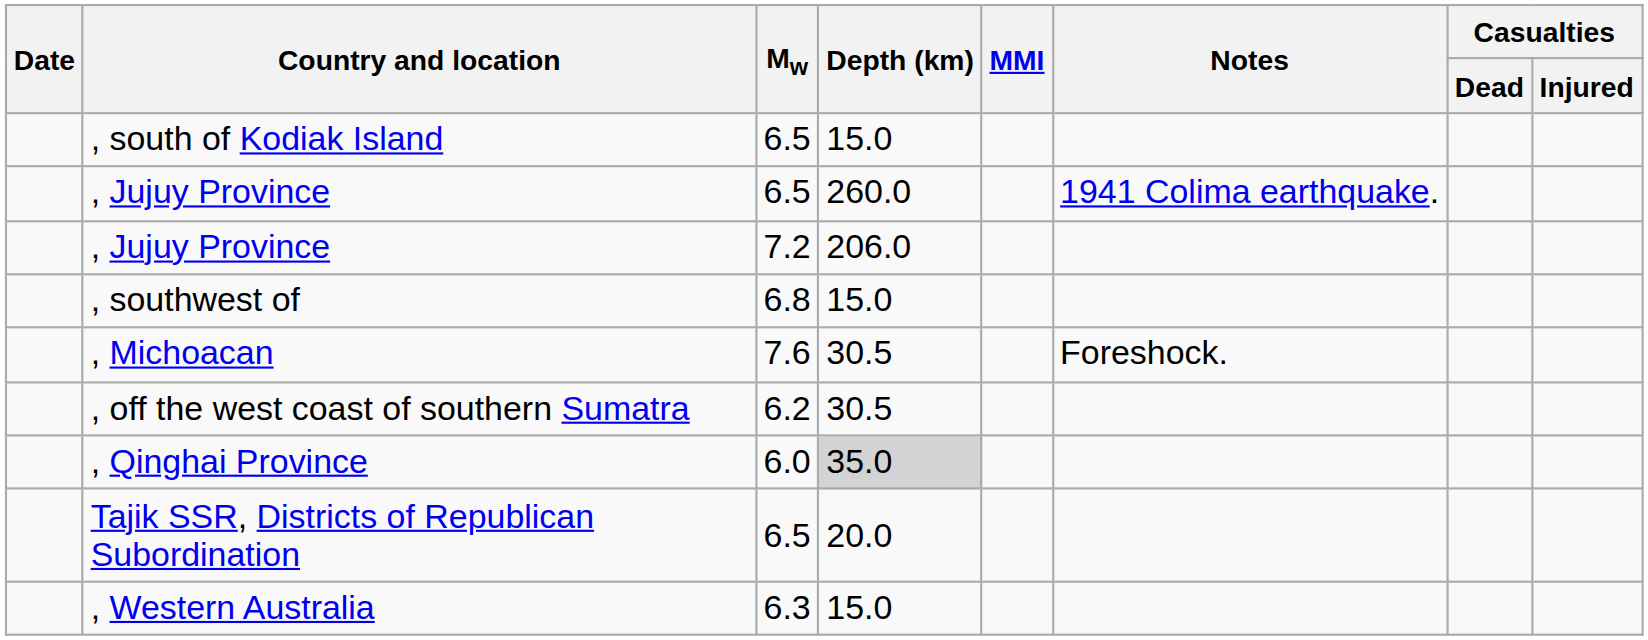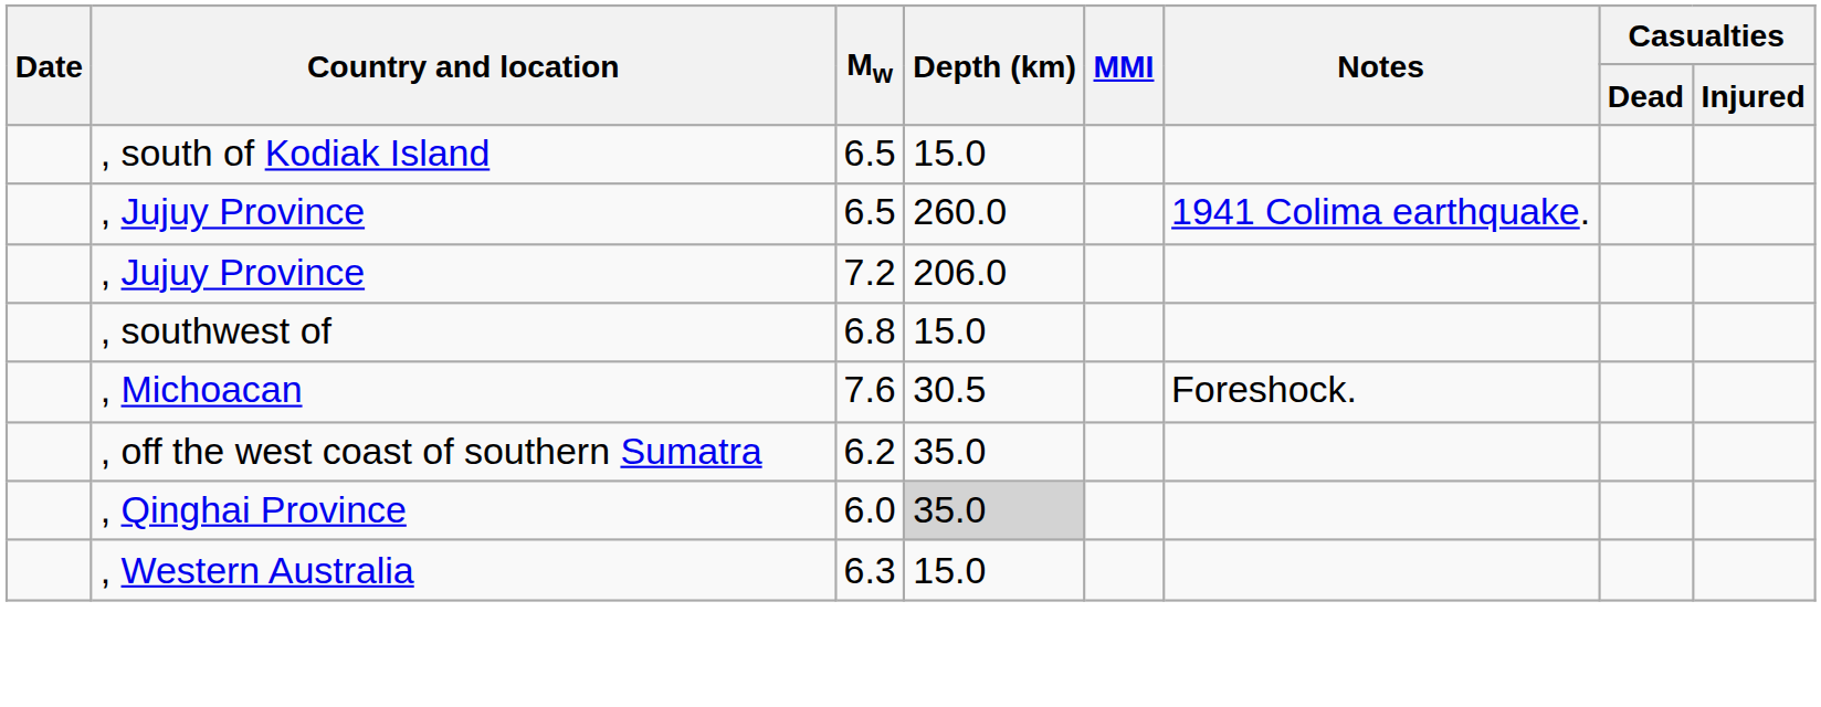, off the west coast of southern Sumatra | Depth (km): 30.5 -> 35.0
- row: Tajik SSR, Districts of Republican Subordination | 6.5 | 20.0
